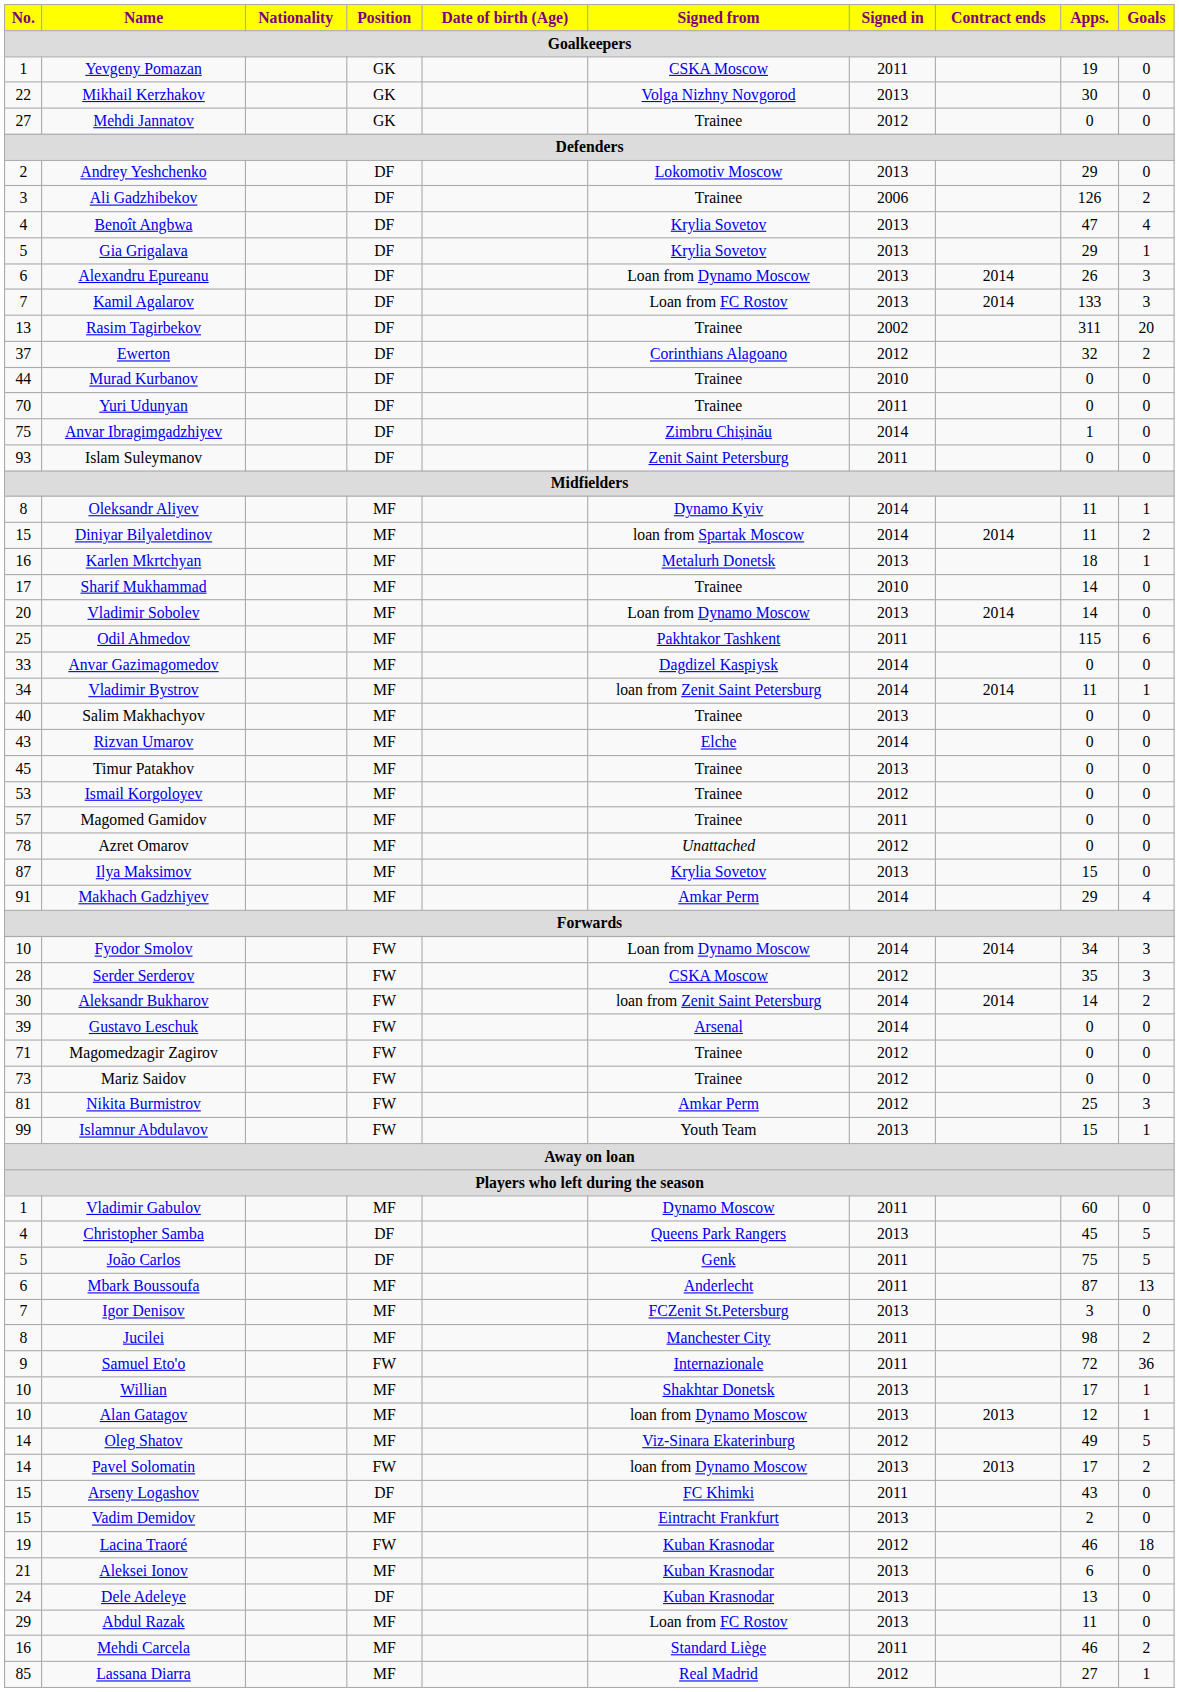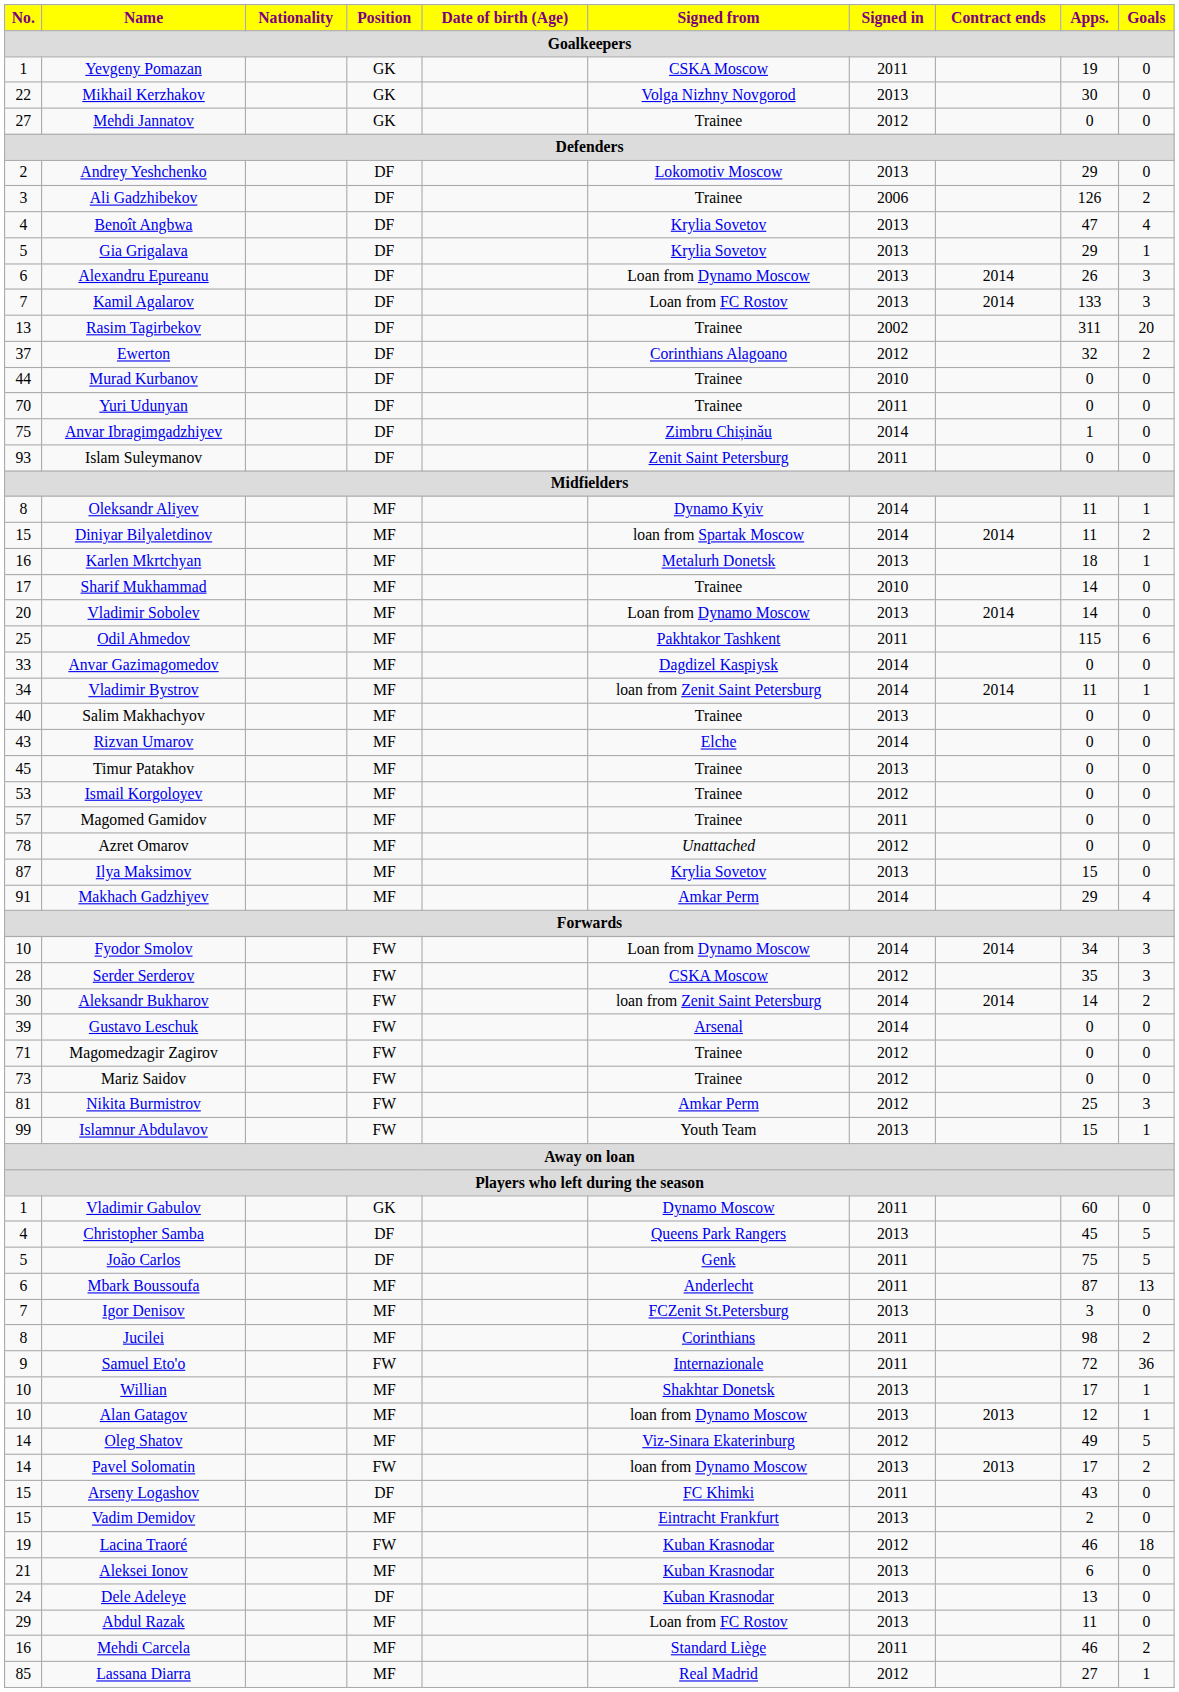Vladimir Gabulov | Position: MF -> GK
Jucilei | Signed from: Manchester City -> Corinthians
